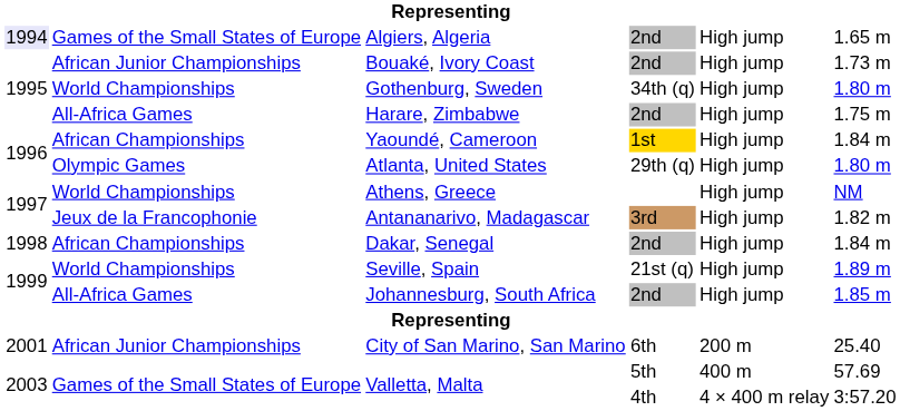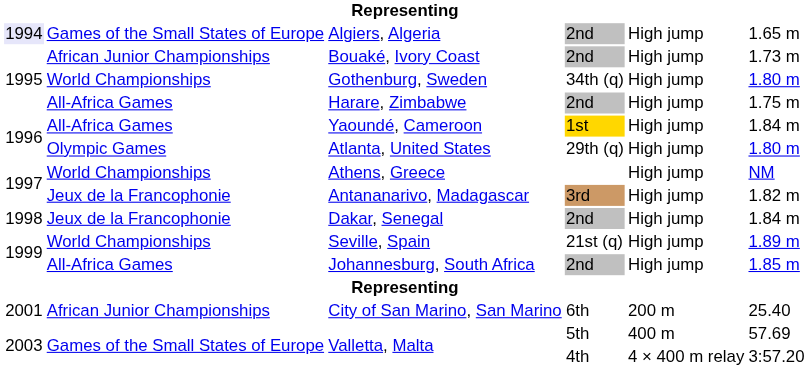Yaoundé, Cameroon | column 2: African Championships -> All-Africa Games
Dakar, Senegal | column 2: African Championships -> Jeux de la Francophonie
